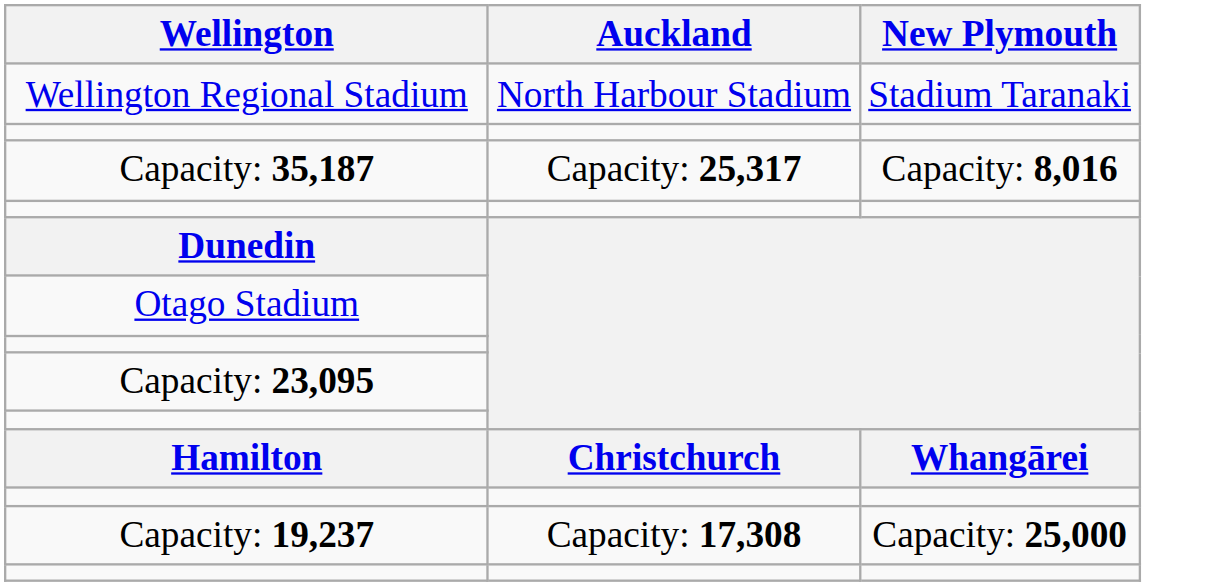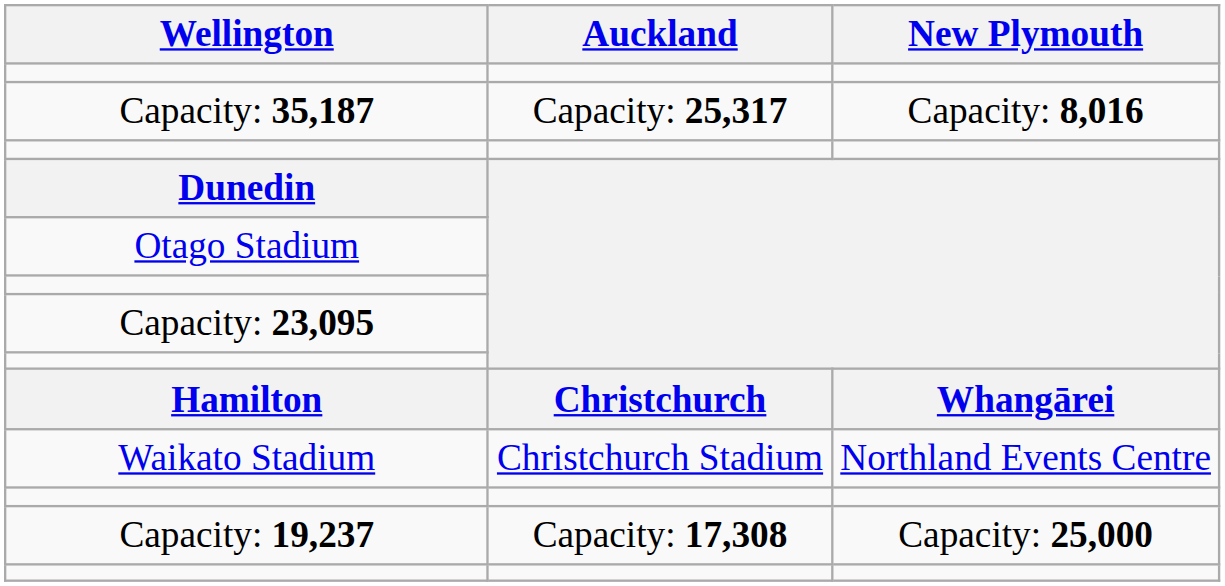- row: Wellington Regional Stadium | North Harbour Stadium | Stadium Taranaki
+ row: Waikato Stadium | Christchurch Stadium | Northland Events Centre
